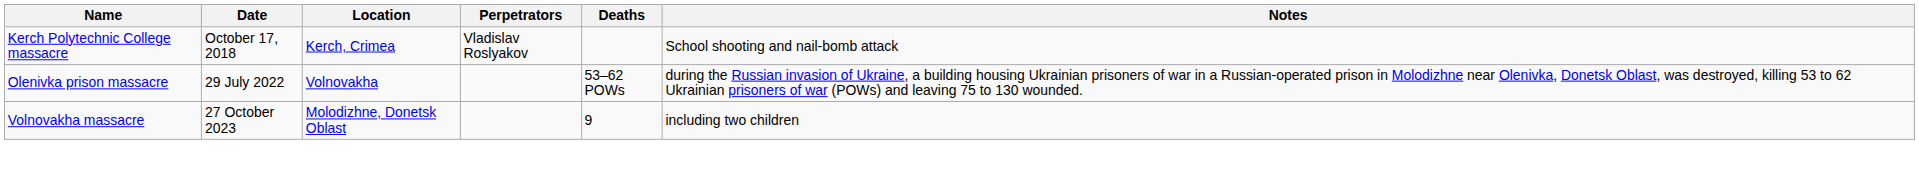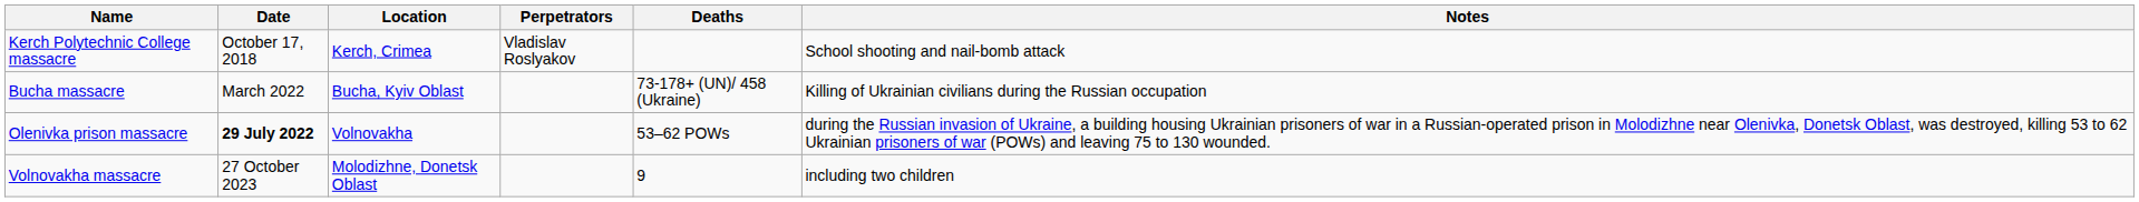+ row: Bucha massacre | March 2022 | Bucha, Kyiv Oblast | 73-178+ (UN)/ 458 (Ukraine) | Killing of Ukrainian civilians during the Russian occupation
Olenivka prison massacre | Date: normal -> bold
